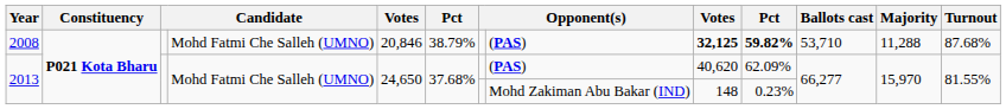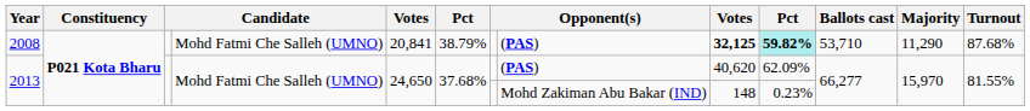2008 | column 5: 20,846 -> 20,841
2008 | column 10: no background -> paleturquoise background
2008 | Majority: 11,288 -> 11,290
